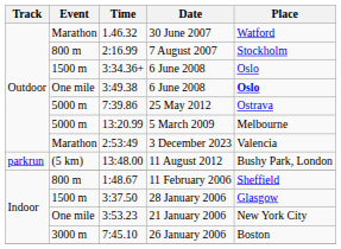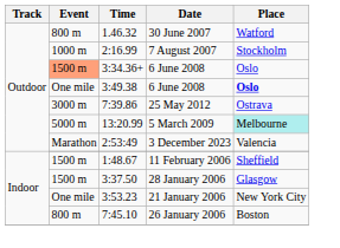30 June 2007 | Event: Marathon -> 800 m
7 August 2007 | Event: 800 m -> 1000 m
3:34.36+ / 6 June 2008 | Event: no background -> lightsalmon background
25 May 2012 | Event: 5000 m -> 3000 m
5 March 2009 | Place: no background -> paleturquoise background
- row: parkrun | (5 km) | 13:48.00 | 11 August 2012 | Bushy Park, London
11 February 2006 | Event: 800 m -> 1500 m
26 January 2006 | Event: 3000 m -> 800 m
